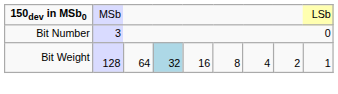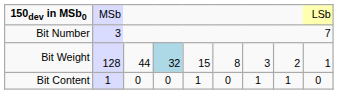Bit Number | column 9: 0 -> 7
Bit Weight | column 3: 64 -> 44
Bit Weight | column 5: 16 -> 15
Bit Weight | column 7: 4 -> 3
+ row: Bit Content | 1 | 0 | 0 | 1 | 0 | 1 | 1 | 0
